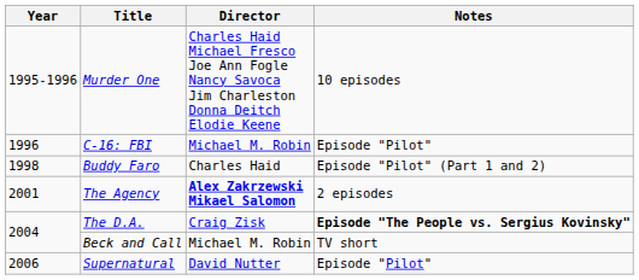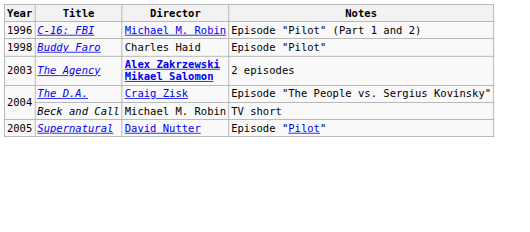- row: 1995-1996 | Murder One | Charles Haid Michael Fresco Joe Ann Fogle Nancy Savoca Jim Charleston Donna Deitch Elodie Keene | 10 episodes
C-16: FBI | Notes: Episode "Pilot" -> Episode "Pilot" (Part 1 and 2)
Buddy Faro | Notes: Episode "Pilot" (Part 1 and 2) -> Episode "Pilot"
The Agency | Year: 2001 -> 2003
The D.A. | Notes: bold -> normal
Supernatural | Year: 2006 -> 2005
